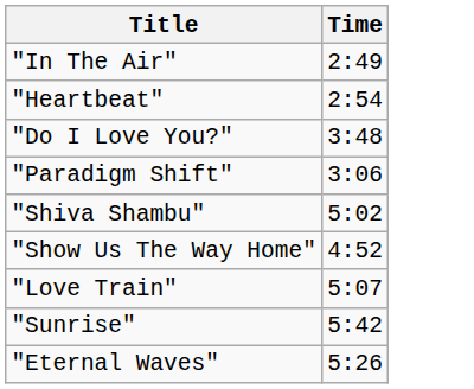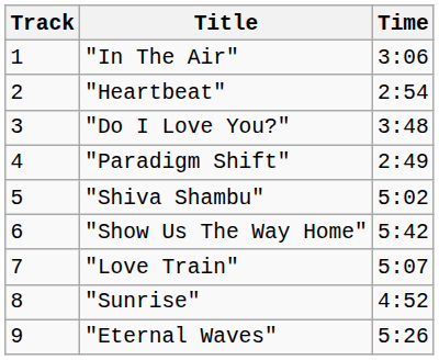+ column: Track | 1 | 2 | 3 | 4 | 5 | 6 | 7 | 8 | 9
"In The Air" | Time: 2:49 -> 3:06
"Paradigm Shift" | Time: 3:06 -> 2:49
"Show Us The Way Home" | Time: 4:52 -> 5:42
"Sunrise" | Time: 5:42 -> 4:52
